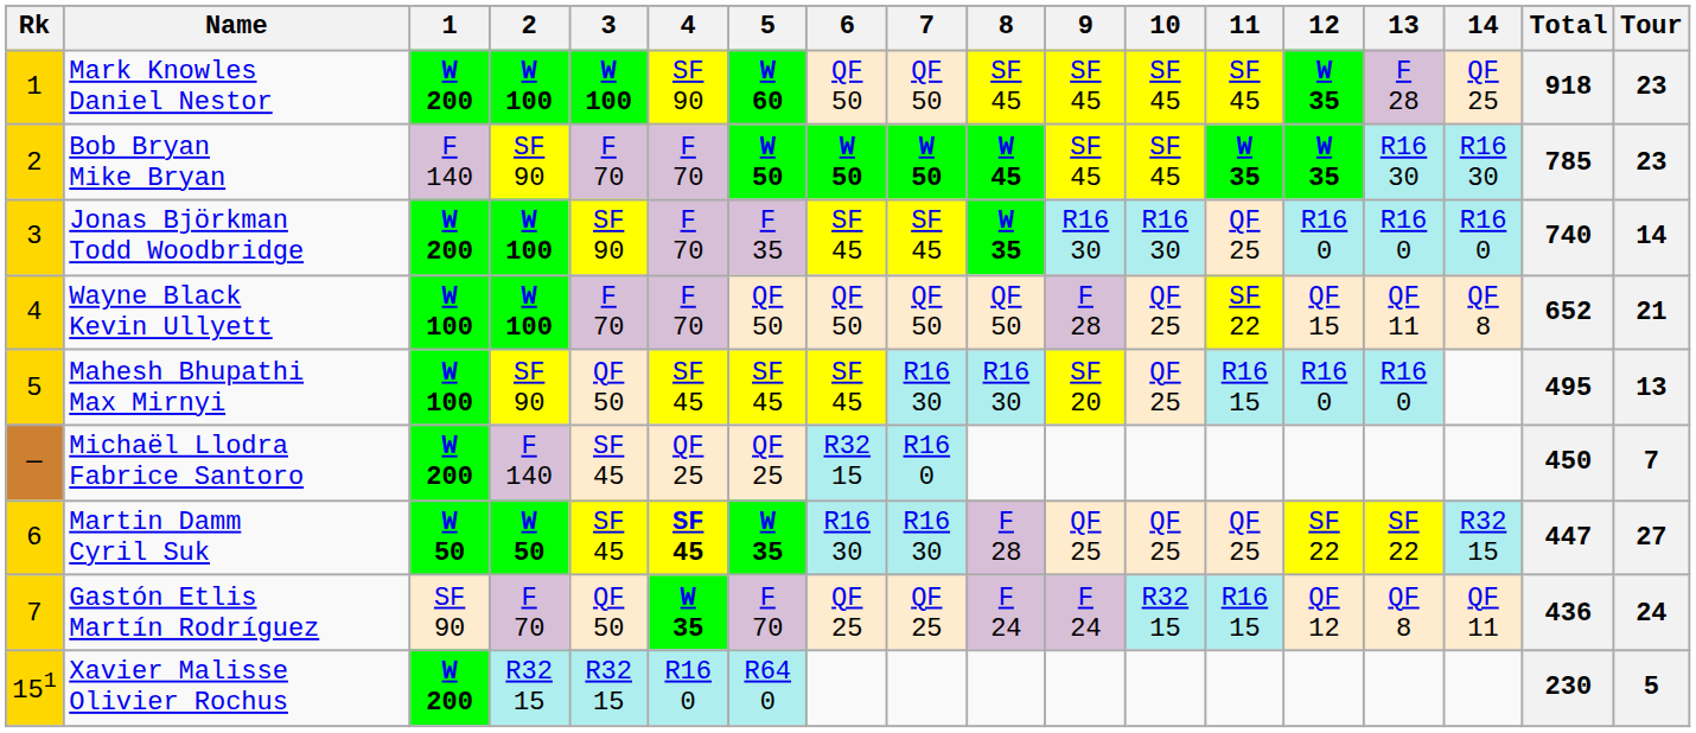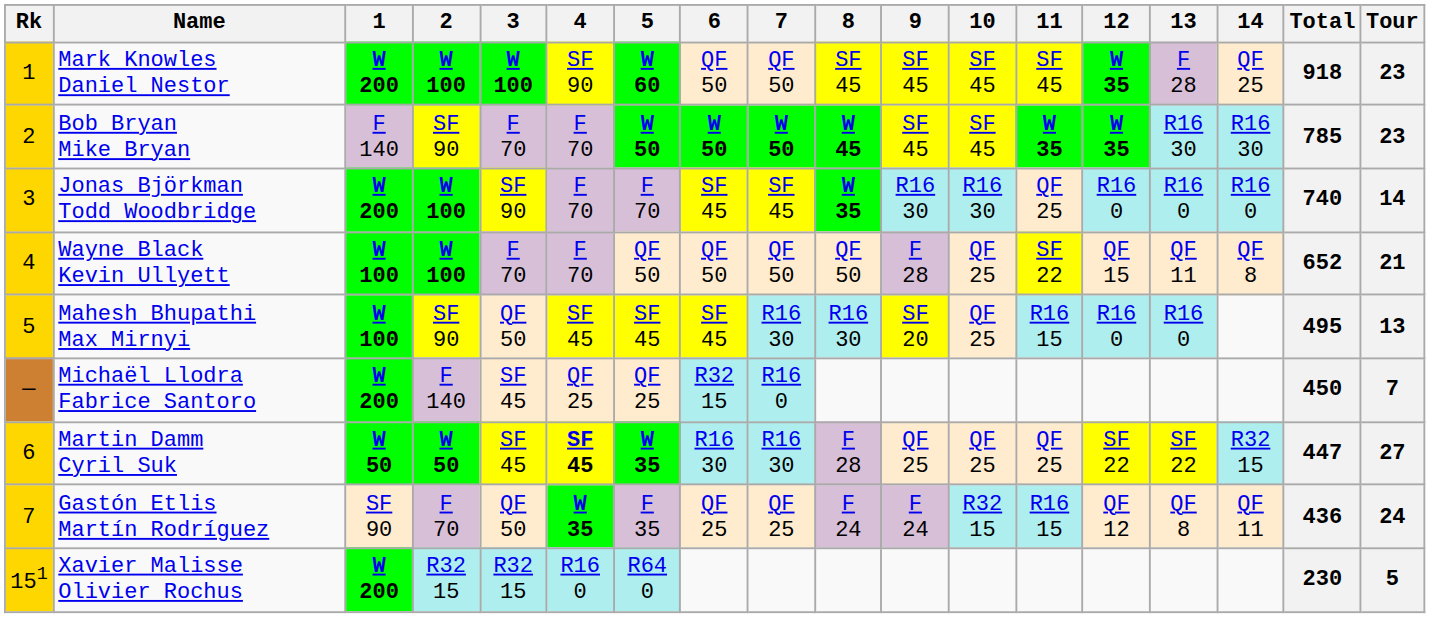Jonas Björkman Todd Woodbridge | 5: F 35 -> F 70
Gastón Etlis Martín Rodríguez | 5: F 70 -> F 35
